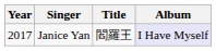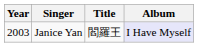Janice Yan | Year: 2017 -> 2003
